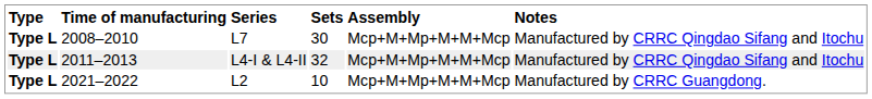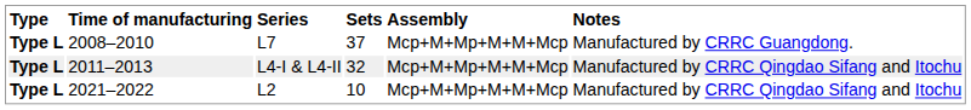2008–2010 | Sets: 30 -> 37
2008–2010 | Notes: Manufactured by CRRC Qingdao Sifang and Itochu -> Manufactured by CRRC Guangdong.
2021–2022 | Notes: Manufactured by CRRC Guangdong. -> Manufactured by CRRC Qingdao Sifang and Itochu
